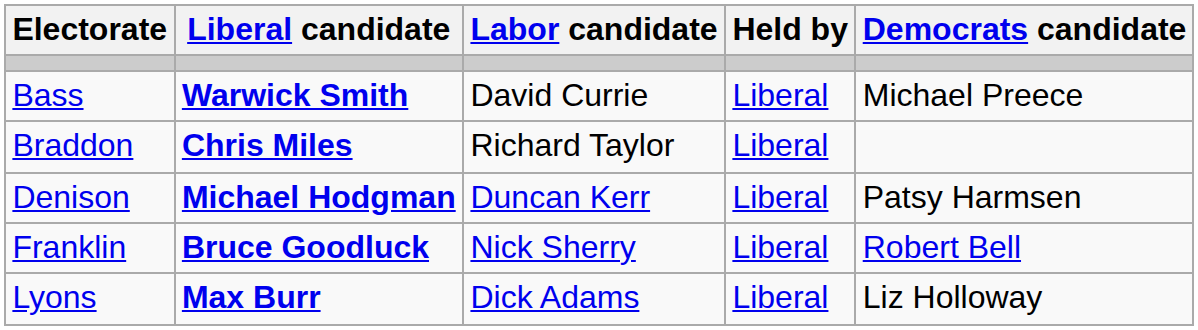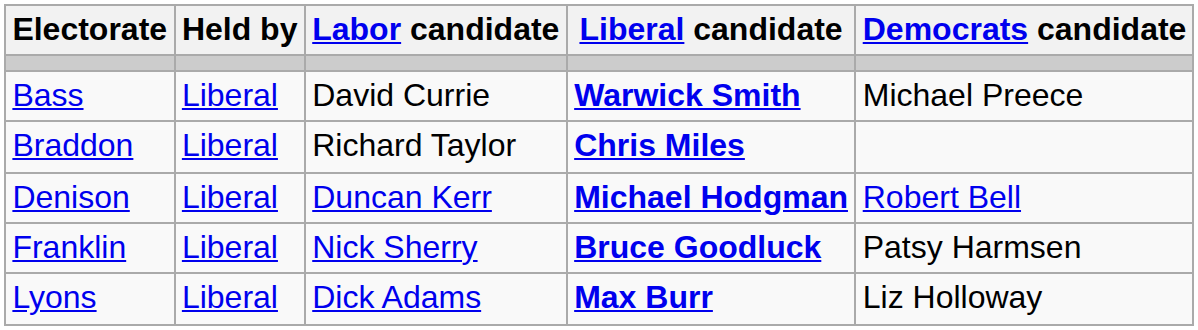columns swapped: Held by <-> Liberal candidate
Denison | Democrats candidate: Patsy Harmsen -> Robert Bell
Franklin | Democrats candidate: Robert Bell -> Patsy Harmsen
